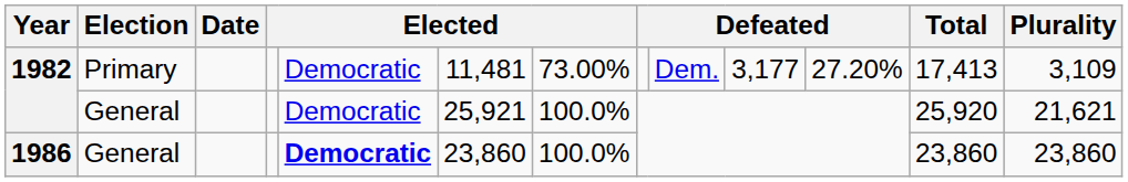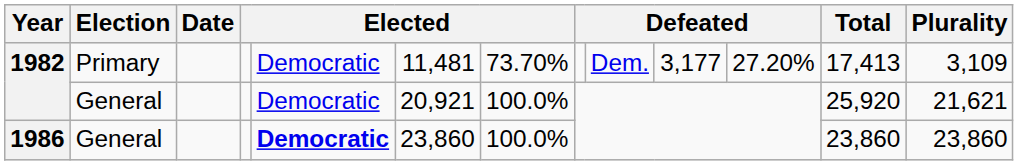1982 / Primary | column 7: 73.00% -> 73.70%
1982 / General | column 6: 25,921 -> 20,921
